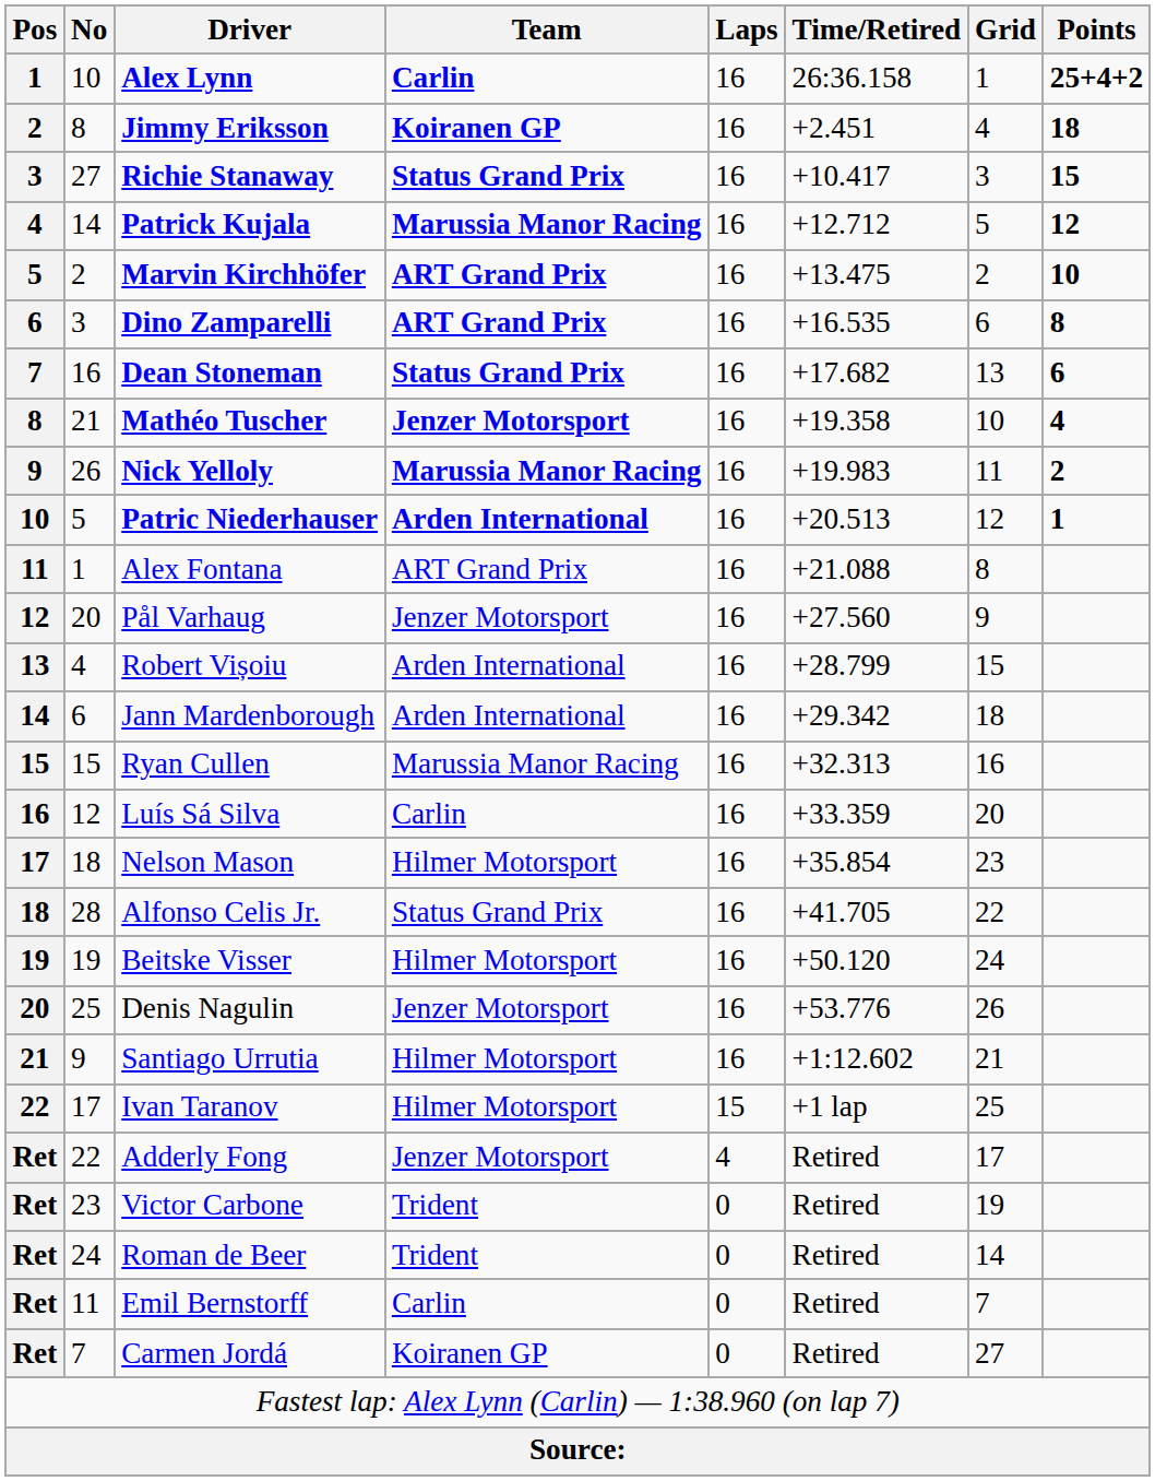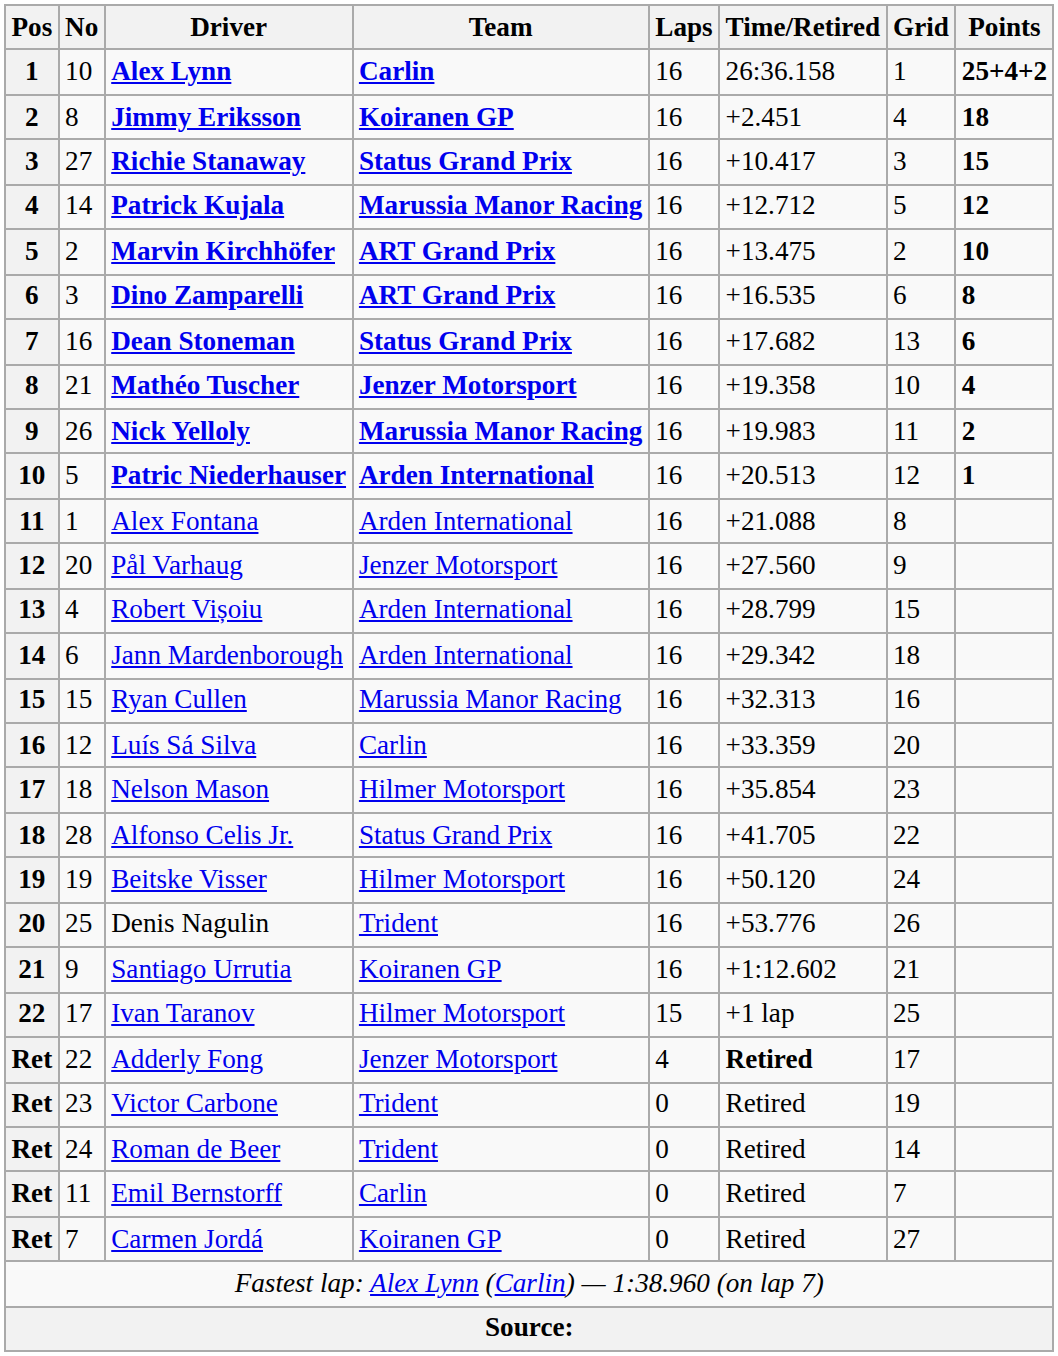Alex Fontana | Team: ART Grand Prix -> Arden International
Denis Nagulin | Team: Jenzer Motorsport -> Trident
Santiago Urrutia | Team: Hilmer Motorsport -> Koiranen GP
Adderly Fong | Time/Retired: normal -> bold
